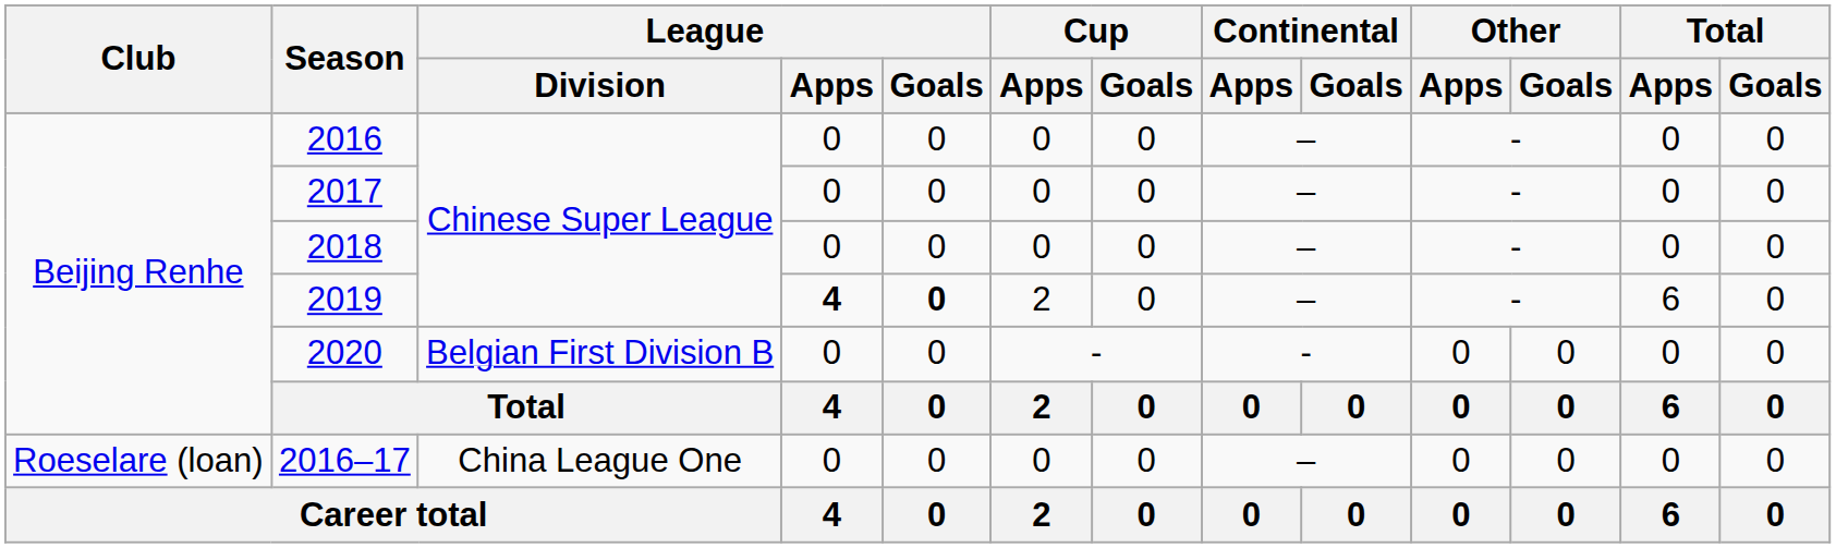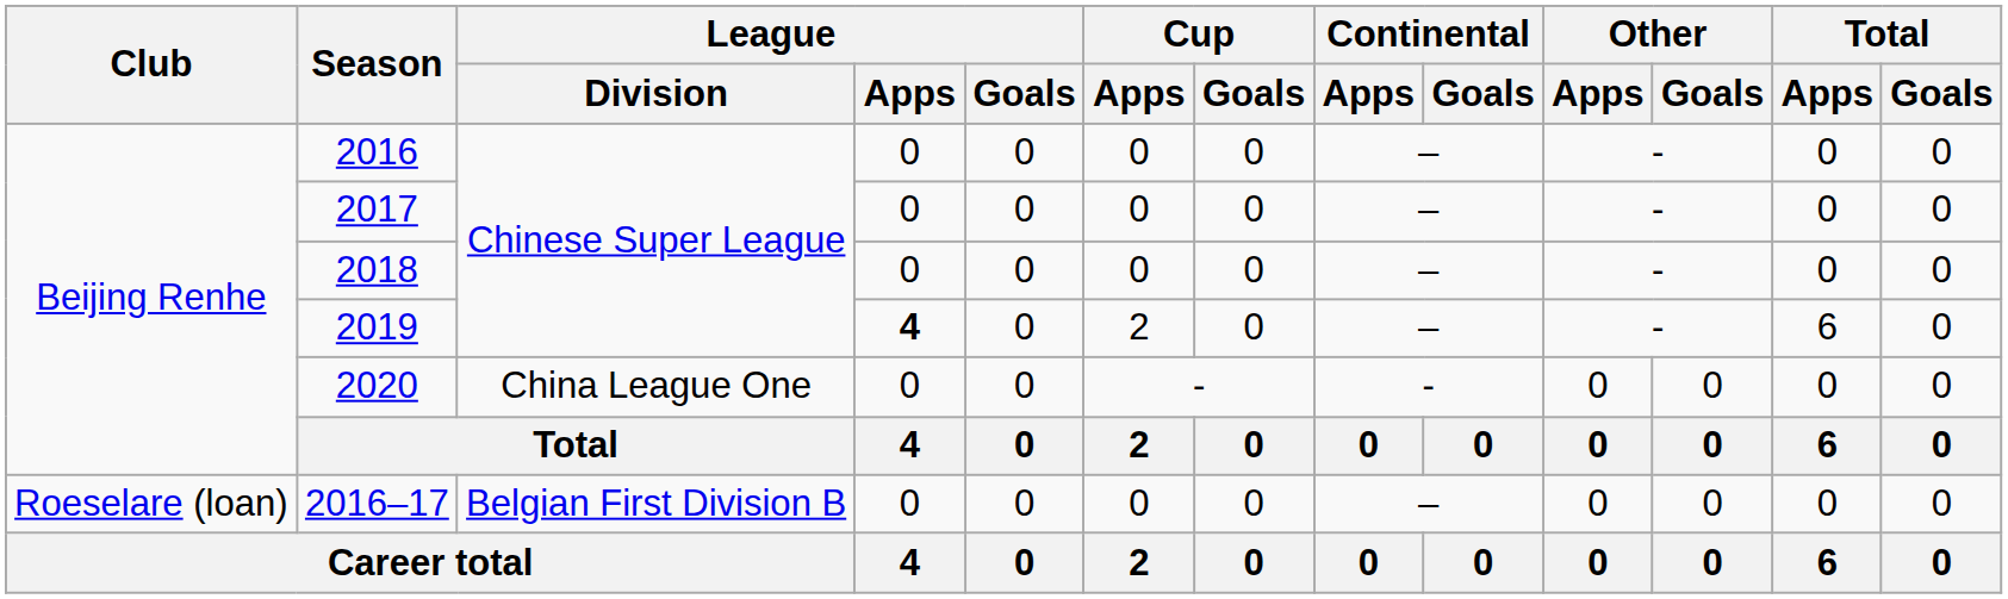2019 | League / Goals: bold -> normal
2020 | League / Division: Belgian First Division B -> China League One
2016–17 | League / Division: China League One -> Belgian First Division B
